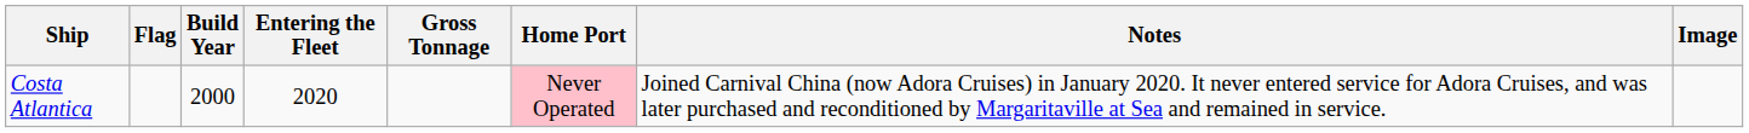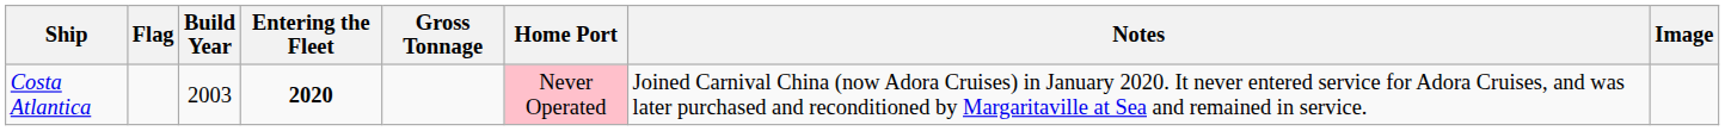Costa Atlantica | Build Year: 2000 -> 2003
Costa Atlantica | Entering the Fleet: normal -> bold
